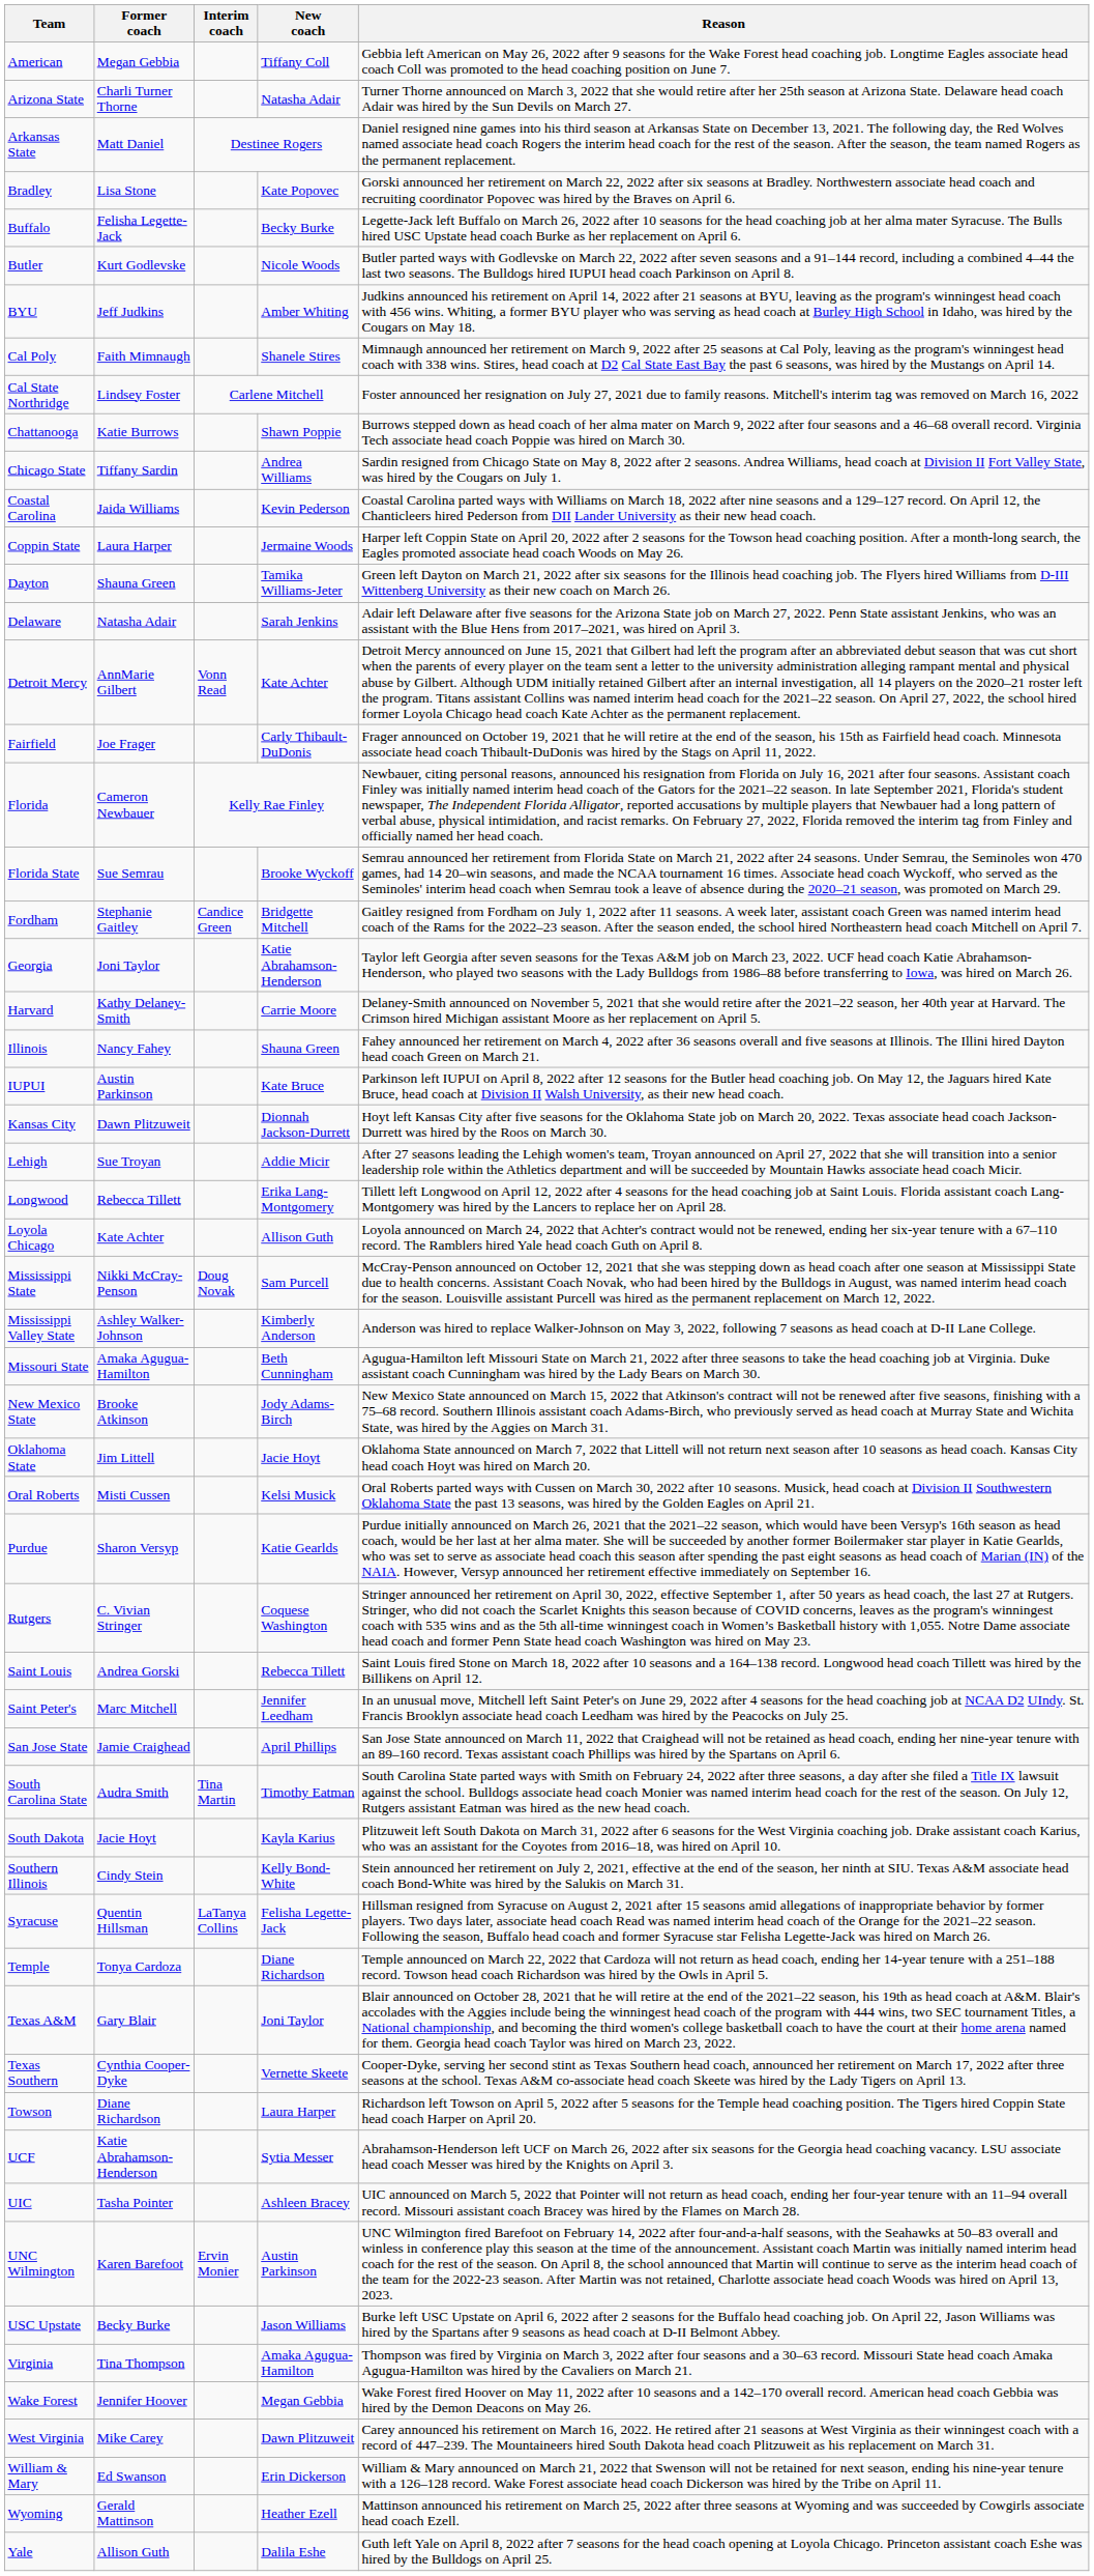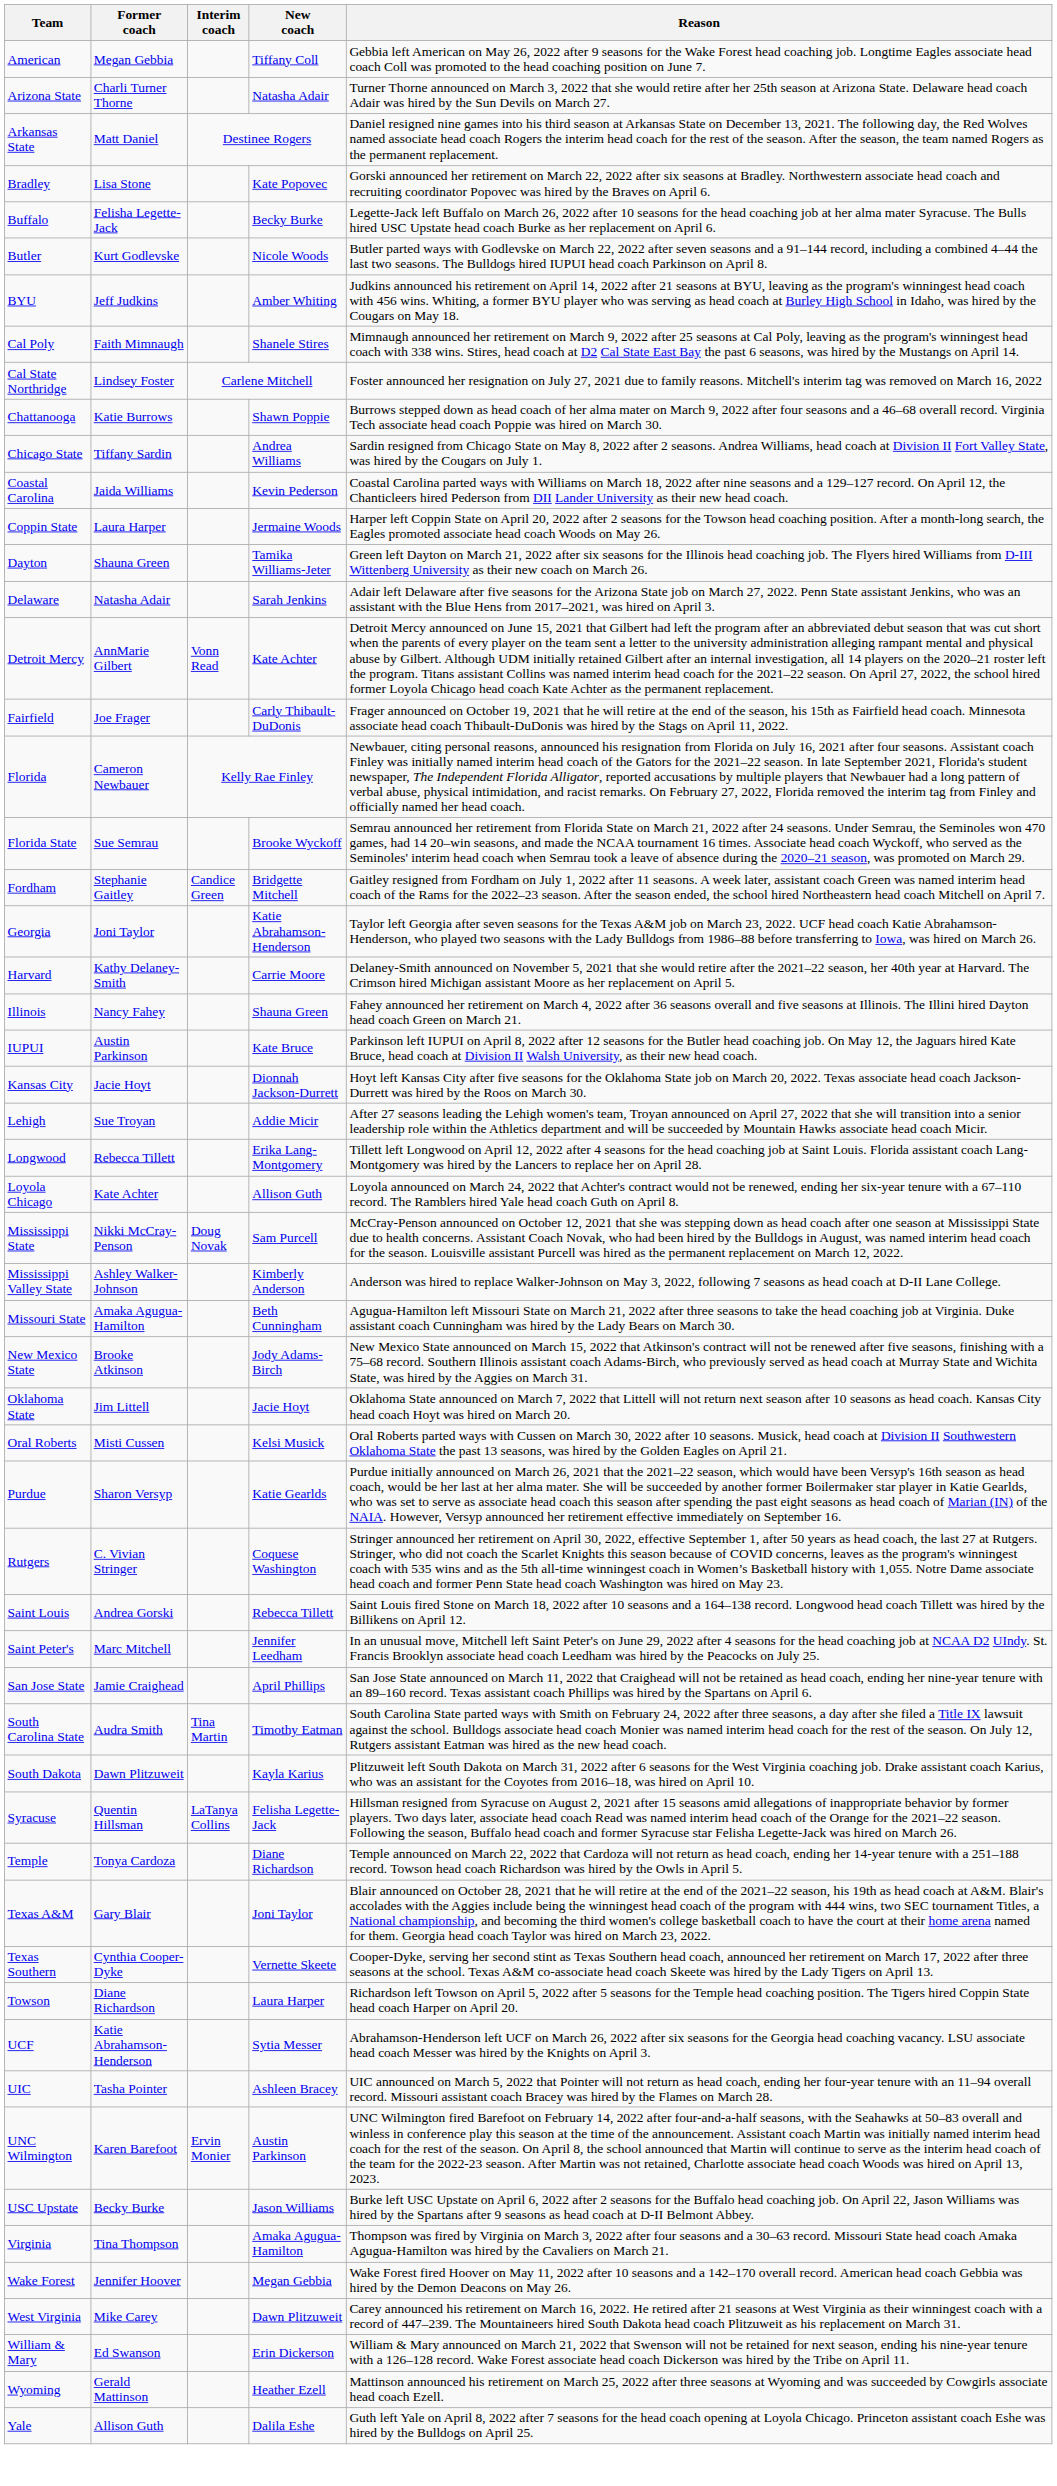Kansas City | Former coach: Dawn Plitzuweit -> Jacie Hoyt
South Dakota | Former coach: Jacie Hoyt -> Dawn Plitzuweit
- row: Southern Illinois | Cindy Stein | Kelly Bond-White | Stein announced her retirement on July 2, 2021, effective at the end of the season, her ninth at SIU. Texas A&M associate head coach Bond-White was hired by the Salukis on March 31.
